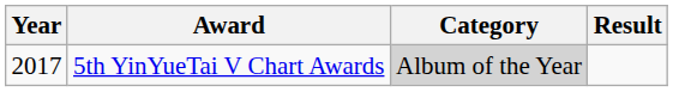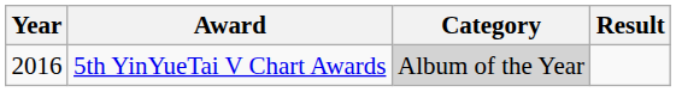5th YinYueTai V Chart Awards | Year: 2017 -> 2016
